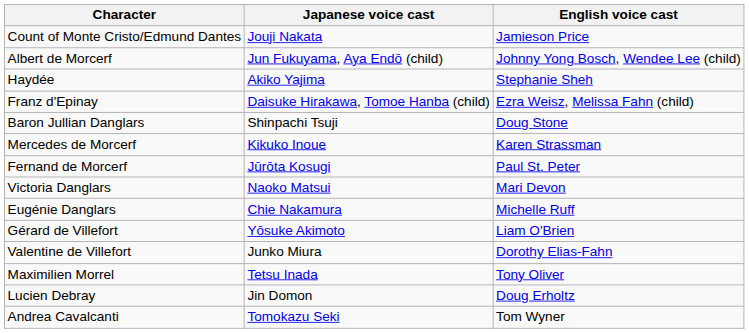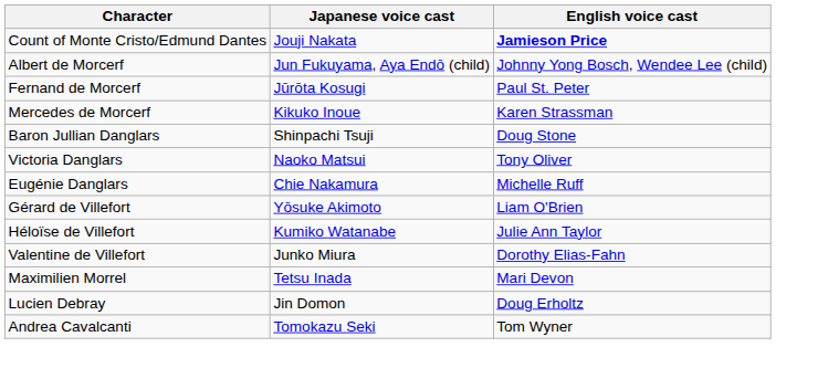Count of Monte Cristo/Edmund Dantes | English voice cast: normal -> bold
- row: Haydée | Akiko Yajima | Stephanie Sheh
- row: Franz d'Epinay | Daisuke Hirakawa, Tomoe Hanba (child) | Ezra Weisz, Melissa Fahn (child)
rows swapped: Fernand de Morcerf <-> Baron Jullian Danglars
Victoria Danglars | English voice cast: Mari Devon -> Tony Oliver
+ row: Héloïse de Villefort | Kumiko Watanabe | Julie Ann Taylor
Maximilien Morrel | English voice cast: Tony Oliver -> Mari Devon
